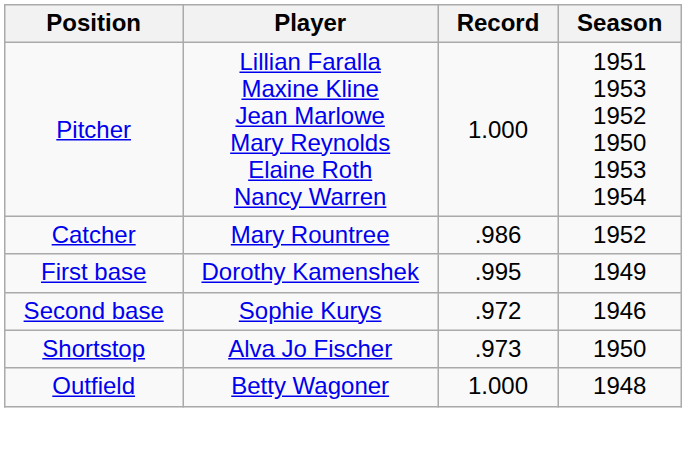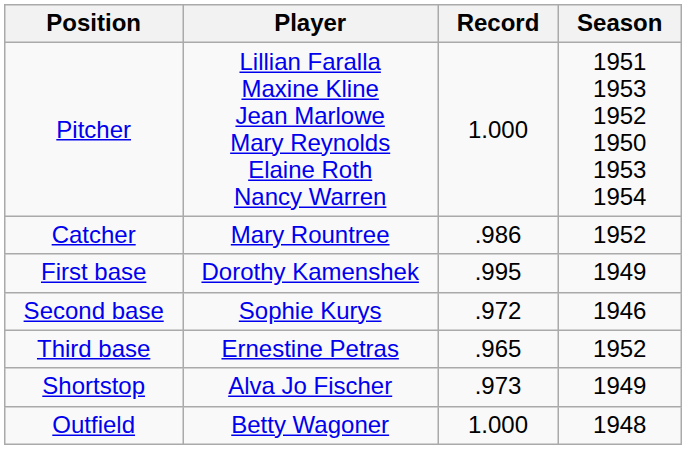+ row: Third base | Ernestine Petras | .965 | 1952
Shortstop | Season: 1950 -> 1949
